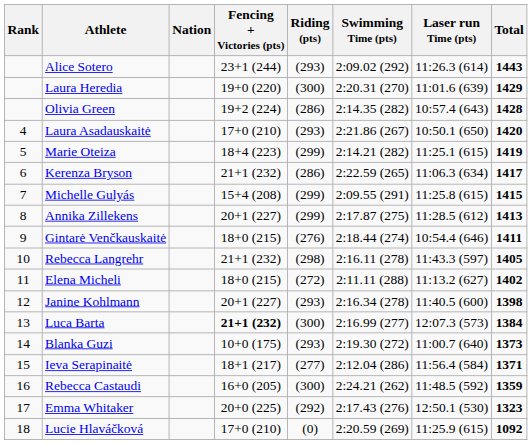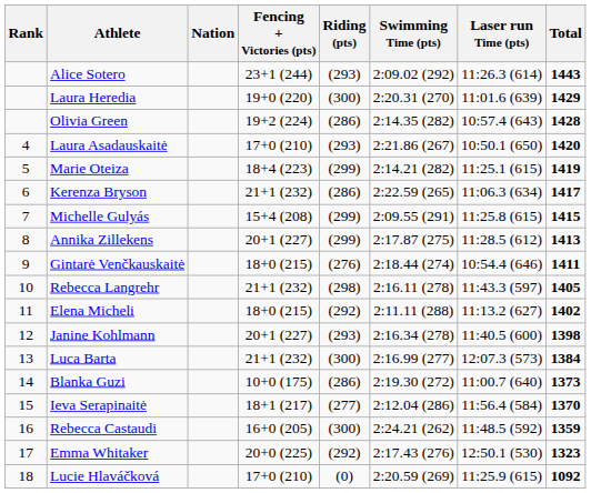Elena Micheli | Riding (pts): (272) -> (292)
Luca Barta | Fencing + Victories (pts): bold -> normal
Blanka Guzi | Riding (pts): (293) -> (286)
Ieva Serapinaitė | Total: 1371 -> 1370
